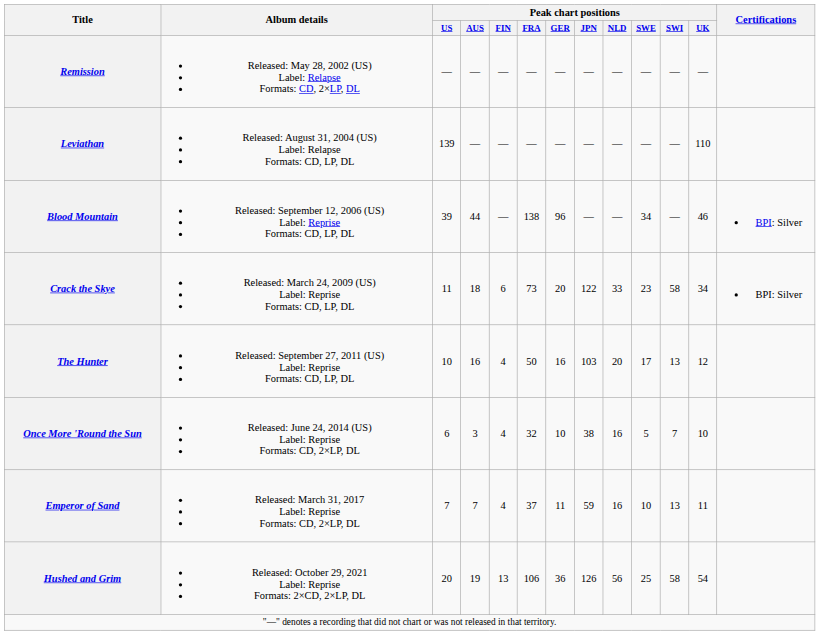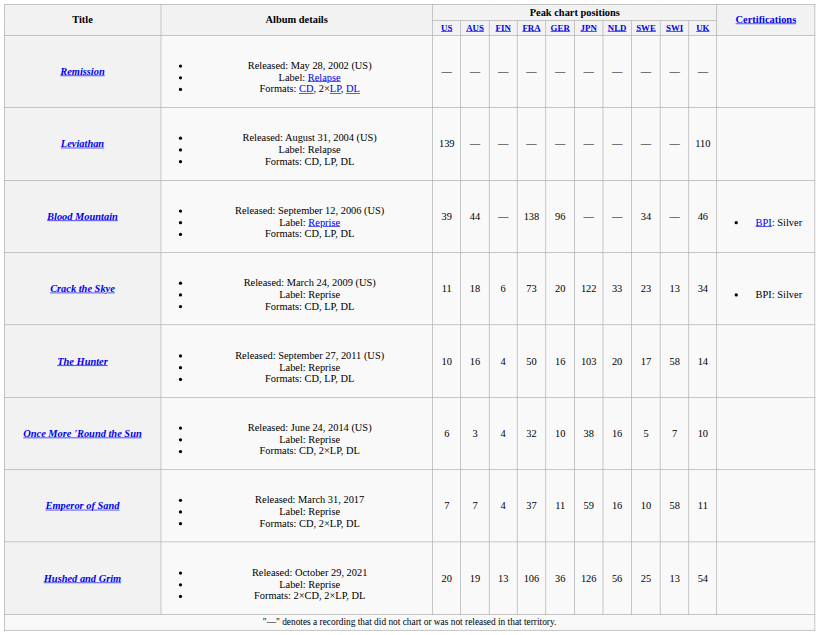Crack the Skye | Peak chart positions / SWI: 58 -> 13
The Hunter | Peak chart positions / SWI: 13 -> 58
The Hunter | Peak chart positions / UK: 12 -> 14
Emperor of Sand | Peak chart positions / SWI: 13 -> 58
Hushed and Grim | Peak chart positions / SWI: 58 -> 13
